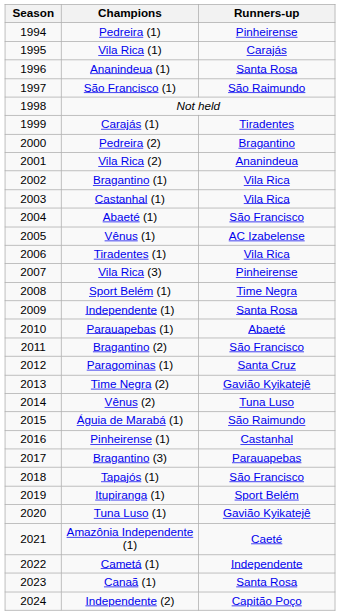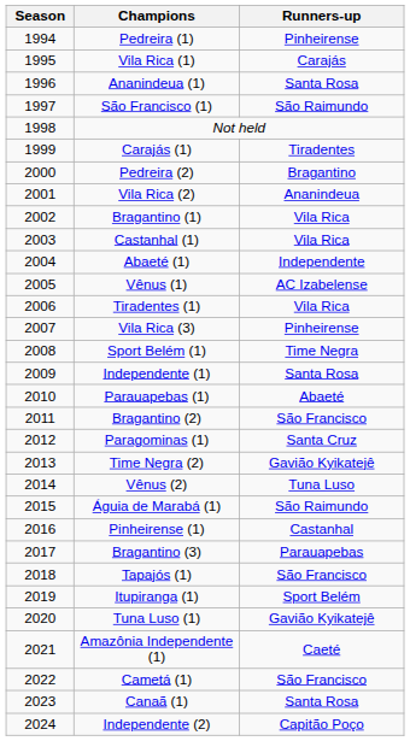Abaeté (1) | Runners-up: São Francisco -> Independente
Cametá (1) | Runners-up: Independente -> São Francisco
